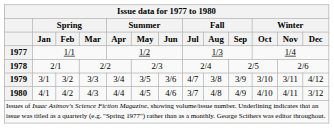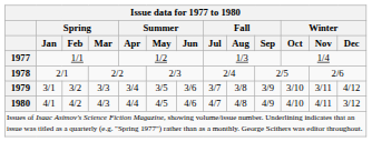1979 | Fall / Jul: 4/7 -> 3/7
1980 | Fall / Jul: 3/7 -> 4/7
